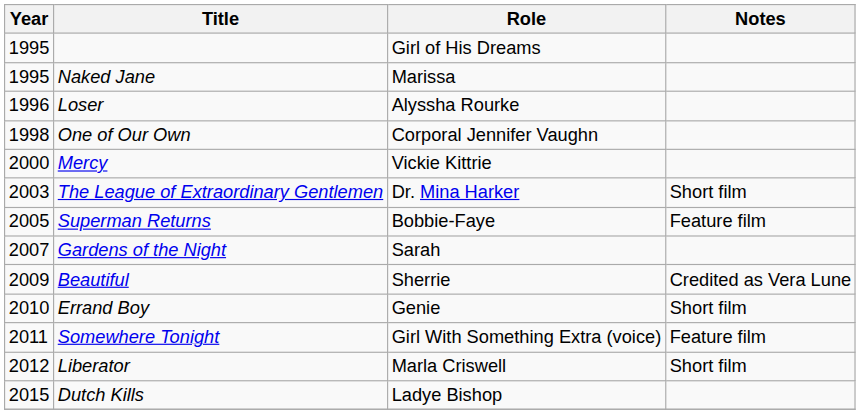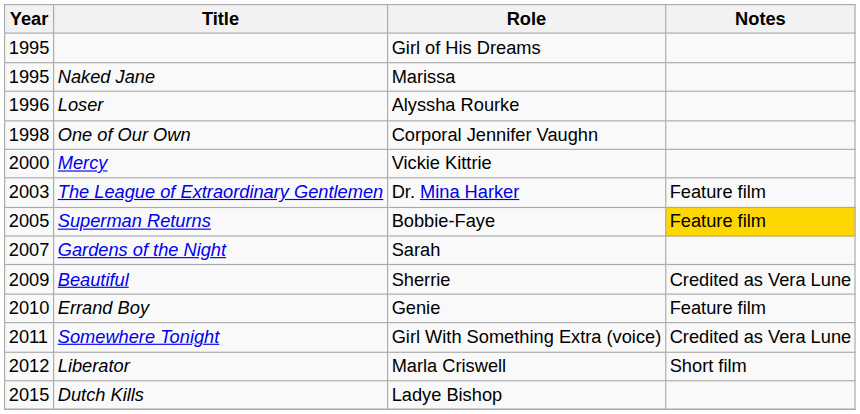The League of Extraordinary Gentlemen | Notes: Short film -> Feature film
Superman Returns | Notes: no background -> gold background
Errand Boy | Notes: Short film -> Feature film
Somewhere Tonight | Notes: Feature film -> Credited as Vera Lune
